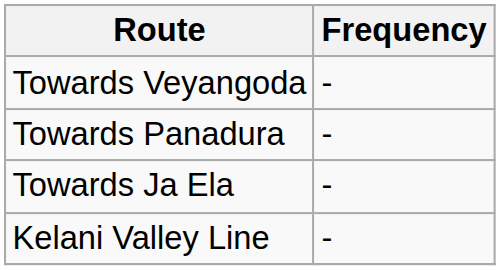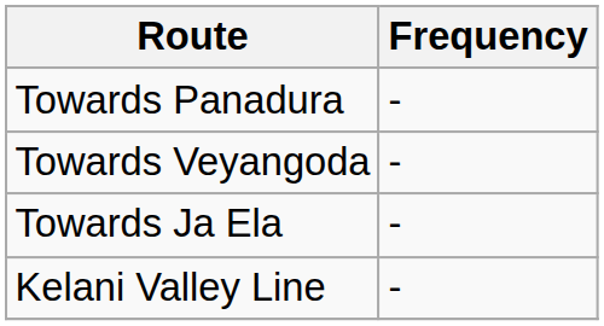rows swapped: Towards Panadura <-> Towards Veyangoda
